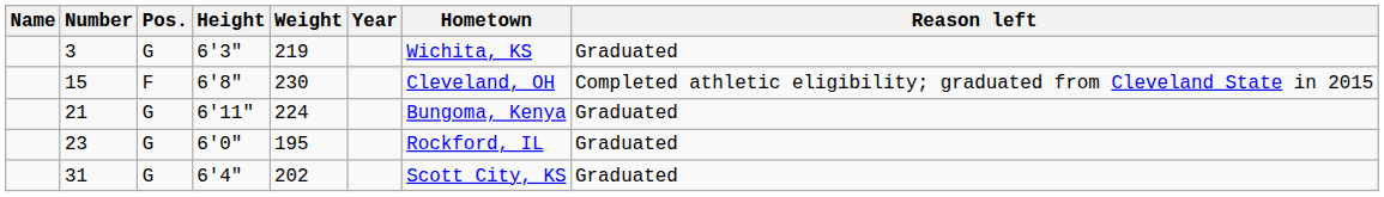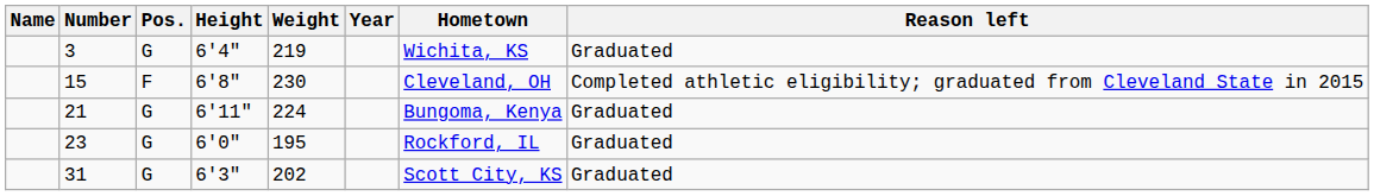3 | Height: 6'3" -> 6'4"
31 | Height: 6'4" -> 6'3"
